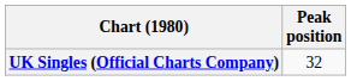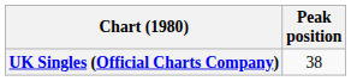UK Singles (Official Charts Company) | Peak position: 32 -> 38
